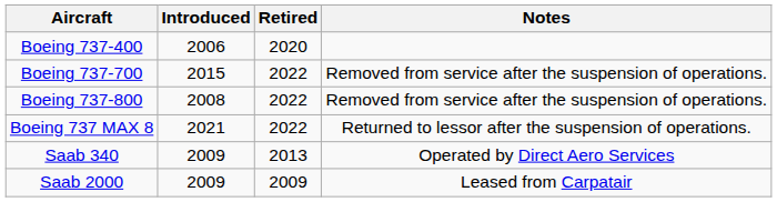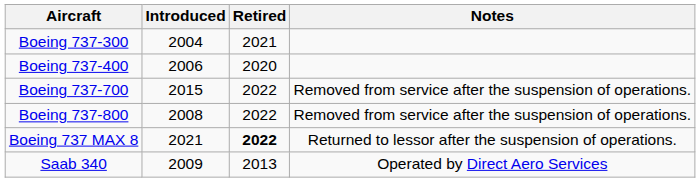+ row: Boeing 737-300 | 2004 | 2021
Boeing 737 MAX 8 | Retired: normal -> bold
- row: Saab 2000 | 2009 | 2009 | Leased from Carpatair
